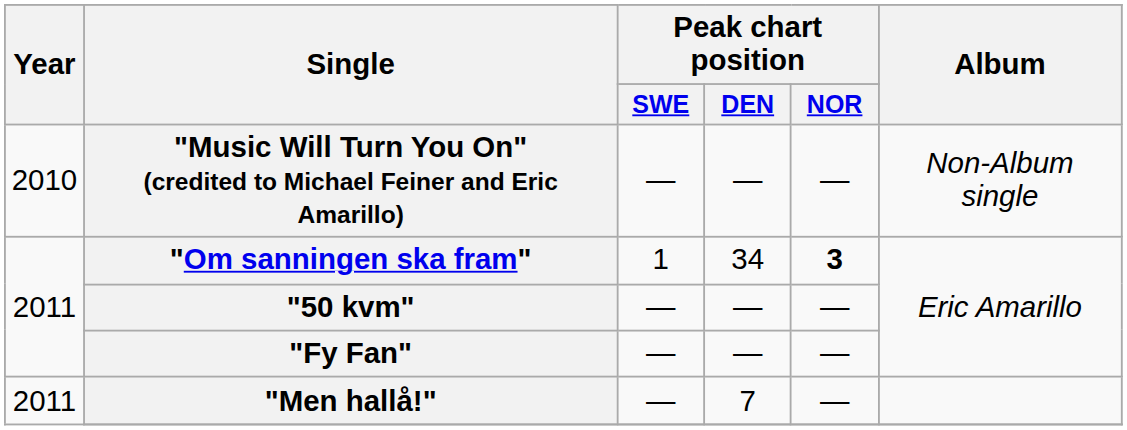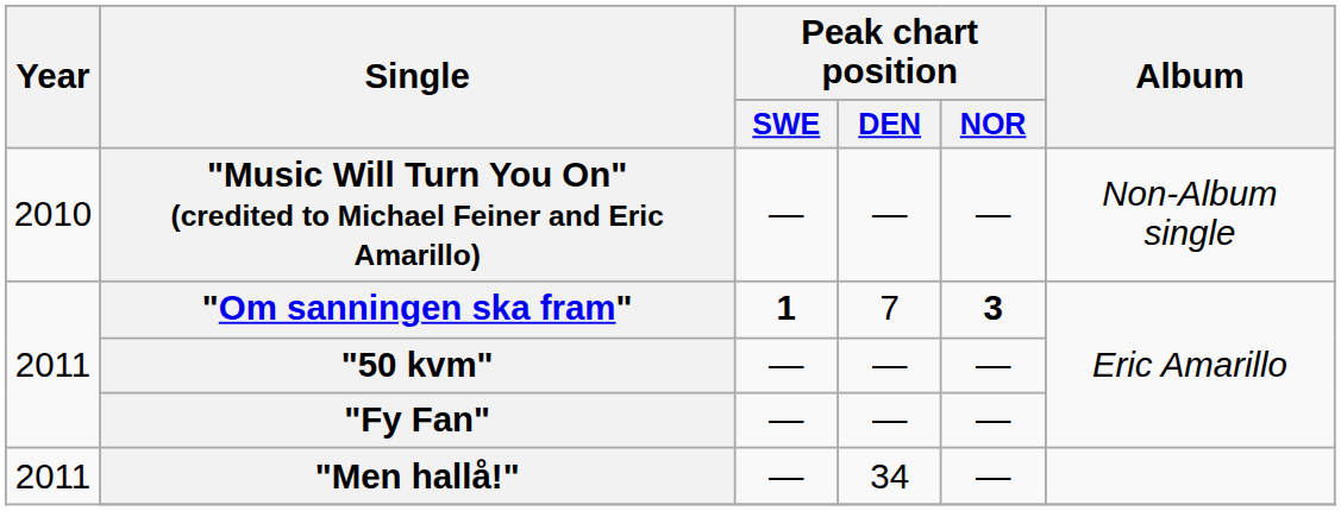"Om sanningen ska fram" | Peak chart position / SWE: normal -> bold
"Om sanningen ska fram" | Peak chart position / DEN: 34 -> 7
"Men hallå!" | Peak chart position / DEN: 7 -> 34
